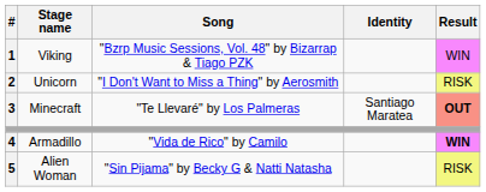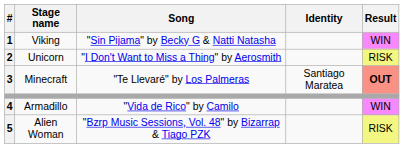Viking | Song: "Bzrp Music Sessions, Vol. 48" by Bizarrap & Tiago PZK -> "Sin Pijama" by Becky G & Natti Natasha
Armadillo | Result: bold -> normal
Alien Woman | Song: "Sin Pijama" by Becky G & Natti Natasha -> "Bzrp Music Sessions, Vol. 48" by Bizarrap & Tiago PZK
